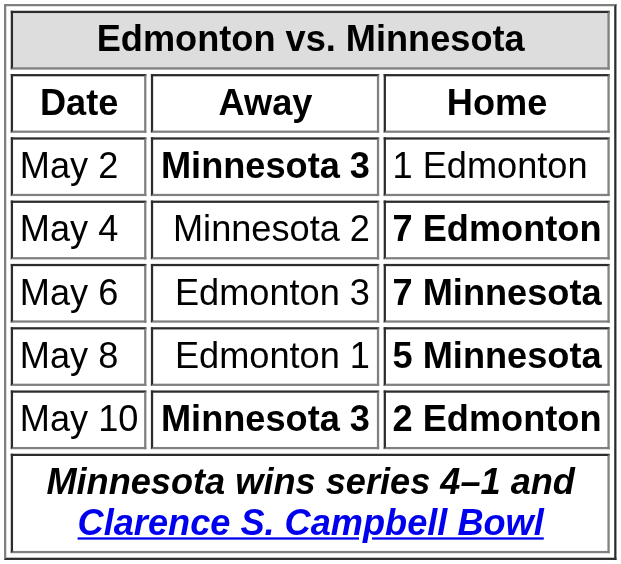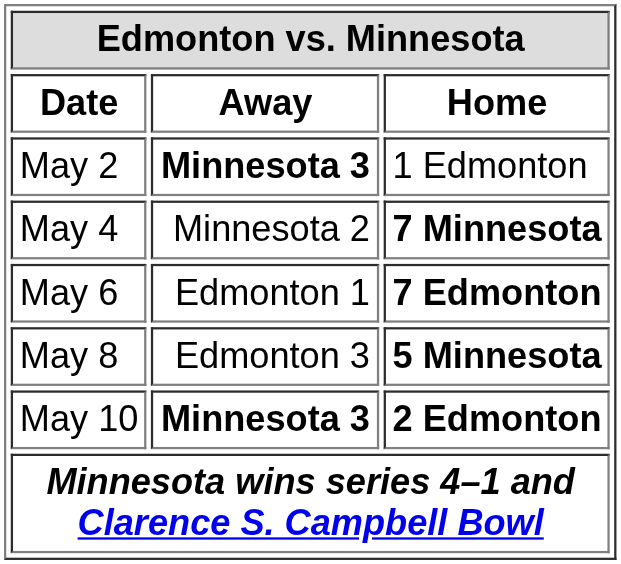May 4 | Home: 7 Edmonton -> 7 Minnesota
May 6 | Away: Edmonton 3 -> Edmonton 1
May 6 | Home: 7 Minnesota -> 7 Edmonton
May 8 | Away: Edmonton 1 -> Edmonton 3
